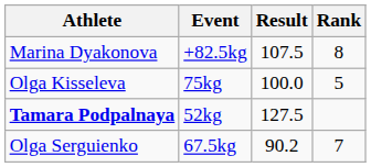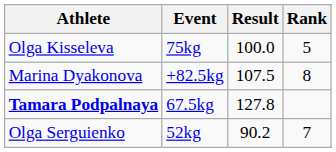rows swapped: Marina Dyakonova <-> Olga Kisseleva
Tamara Podpalnaya | Event: 52kg -> 67.5kg
Tamara Podpalnaya | Result: 127.5 -> 127.8
Olga Serguienko | Event: 67.5kg -> 52kg
